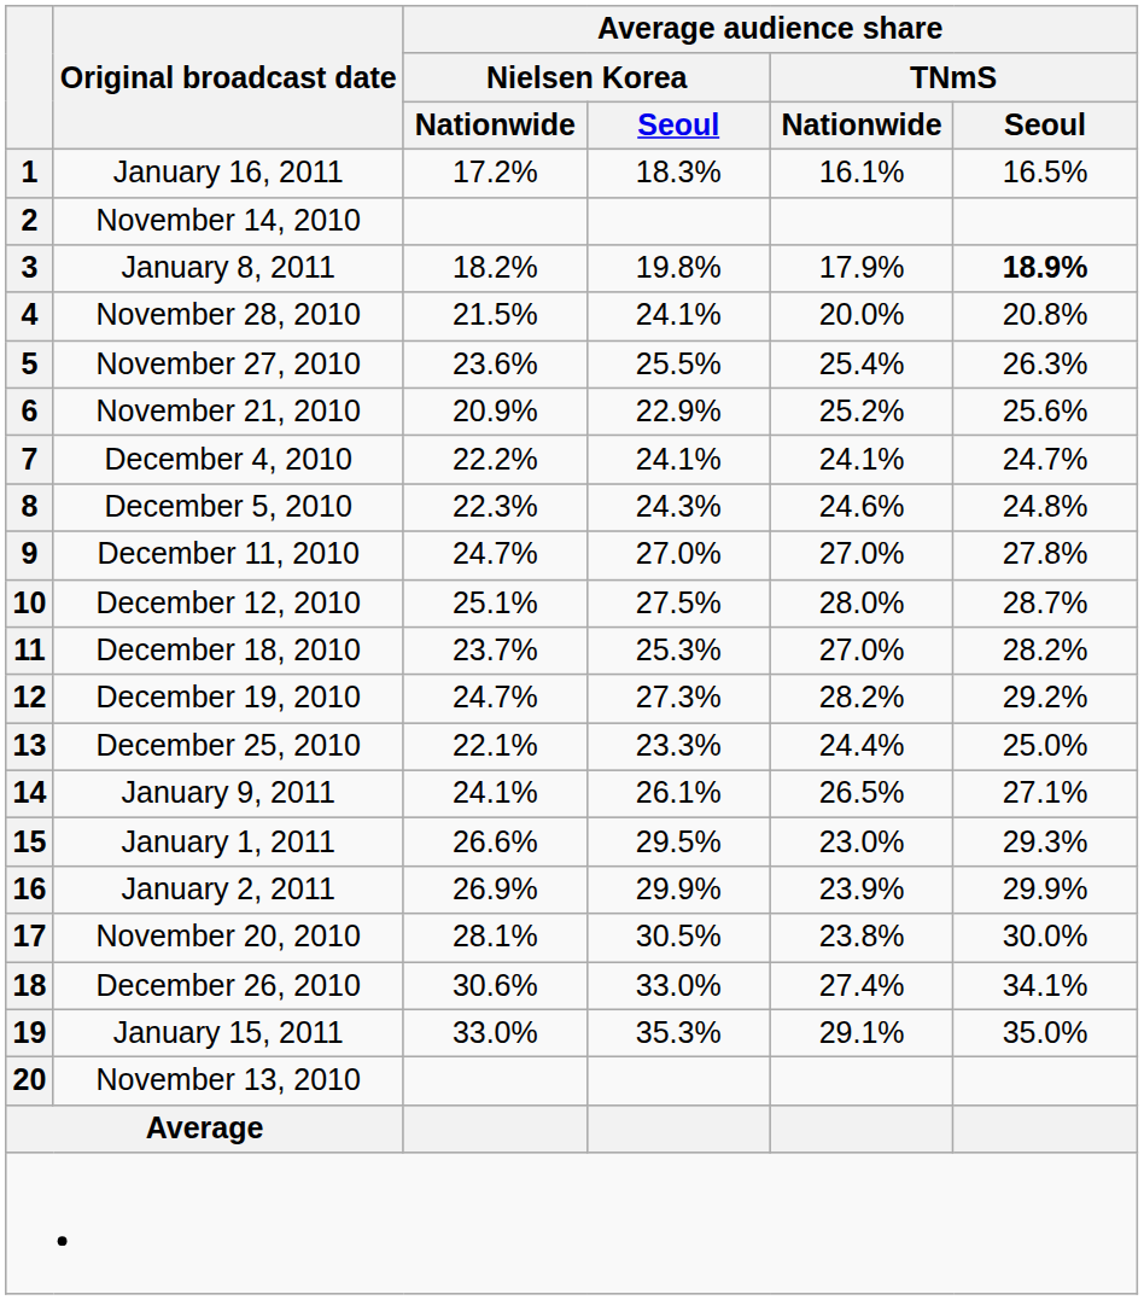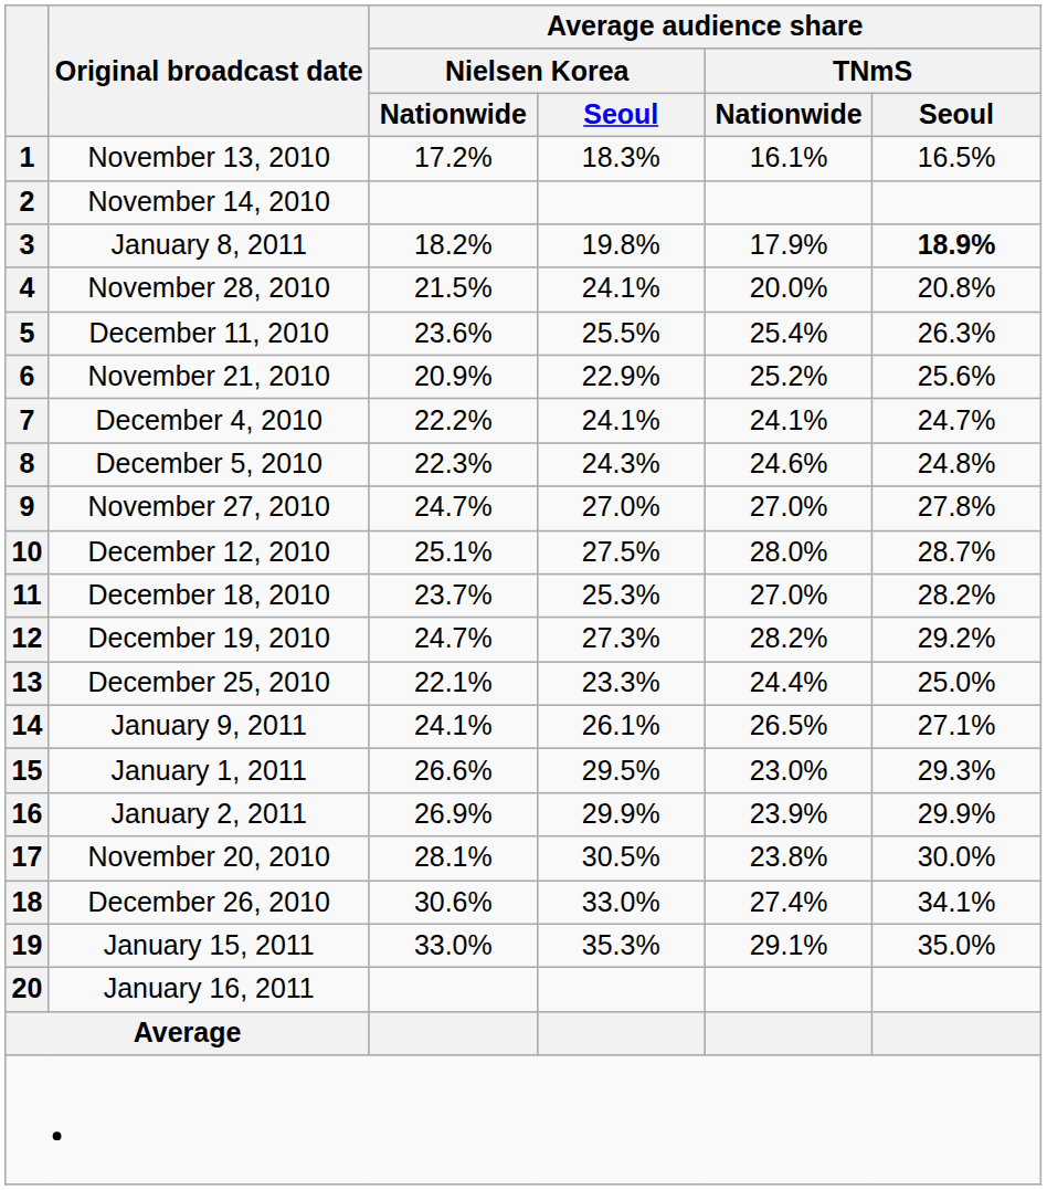1 | Original broadcast date: January 16, 2011 -> November 13, 2010
5 | Original broadcast date: November 27, 2010 -> December 11, 2010
9 | Original broadcast date: December 11, 2010 -> November 27, 2010
20 | Original broadcast date: November 13, 2010 -> January 16, 2011
